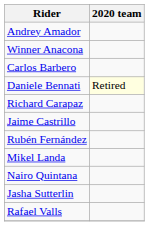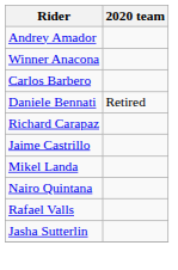Daniele Bennati | 2020 team: lightyellow background -> no background
- row: Rubén Fernández
rows swapped: Jasha Sutterlin <-> Rafael Valls
